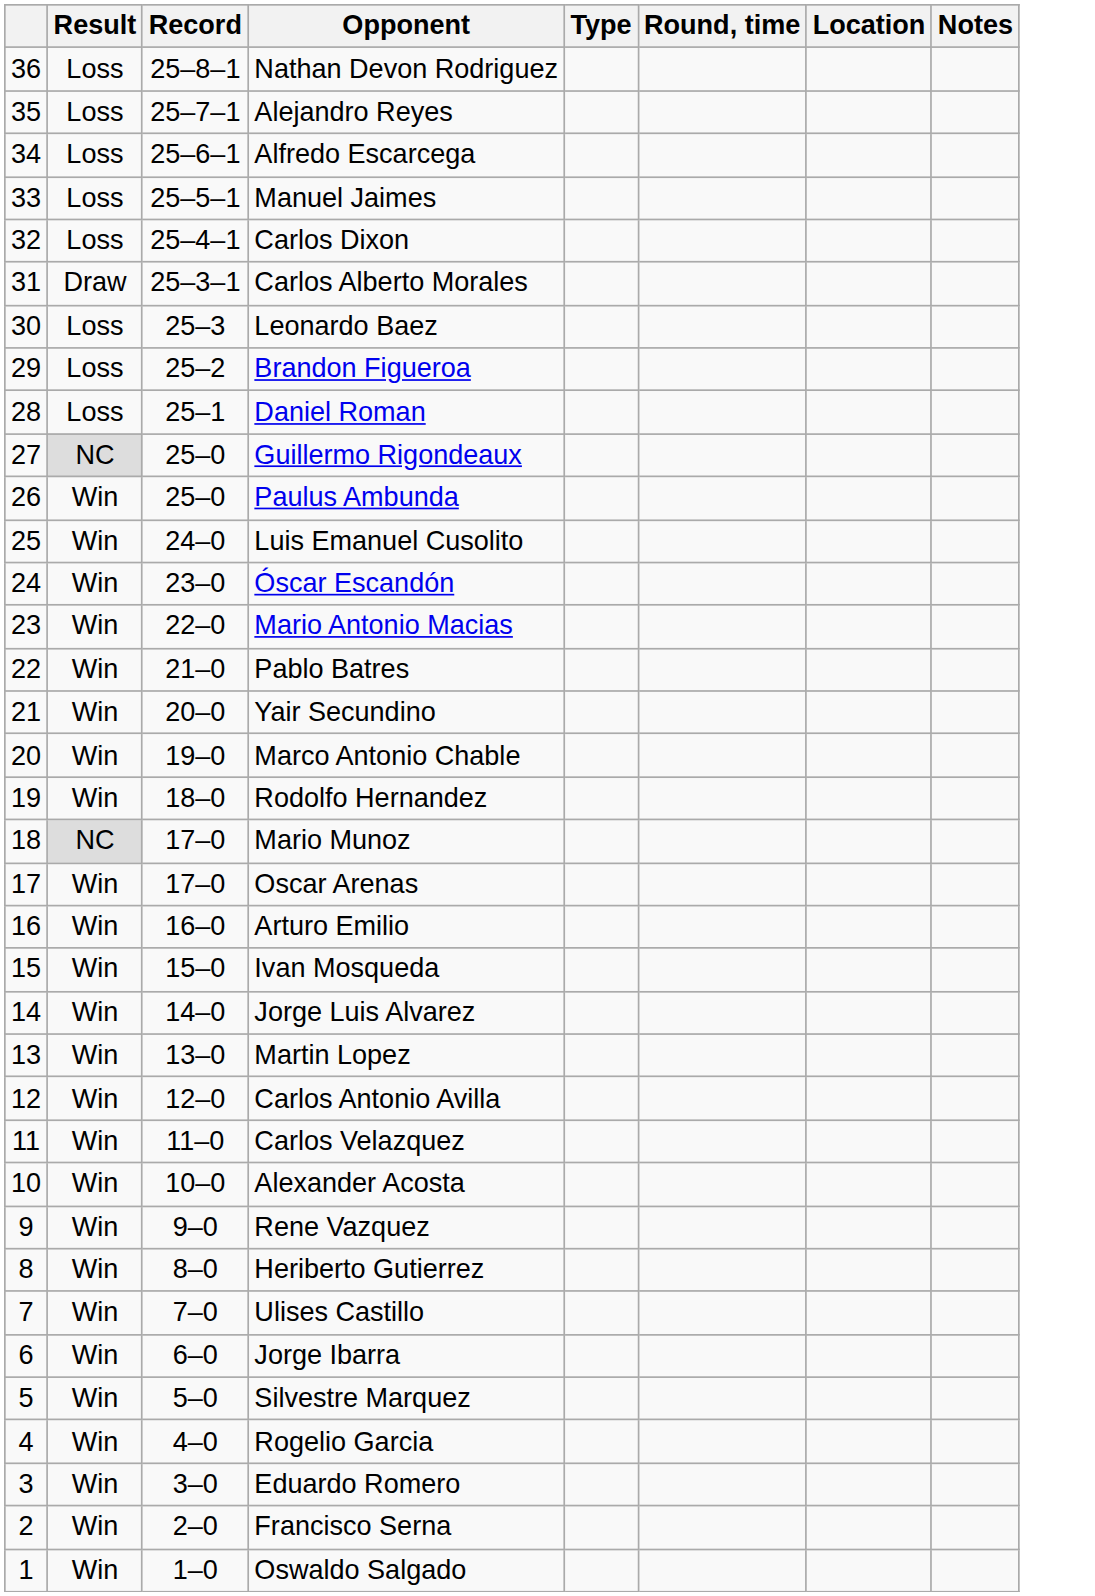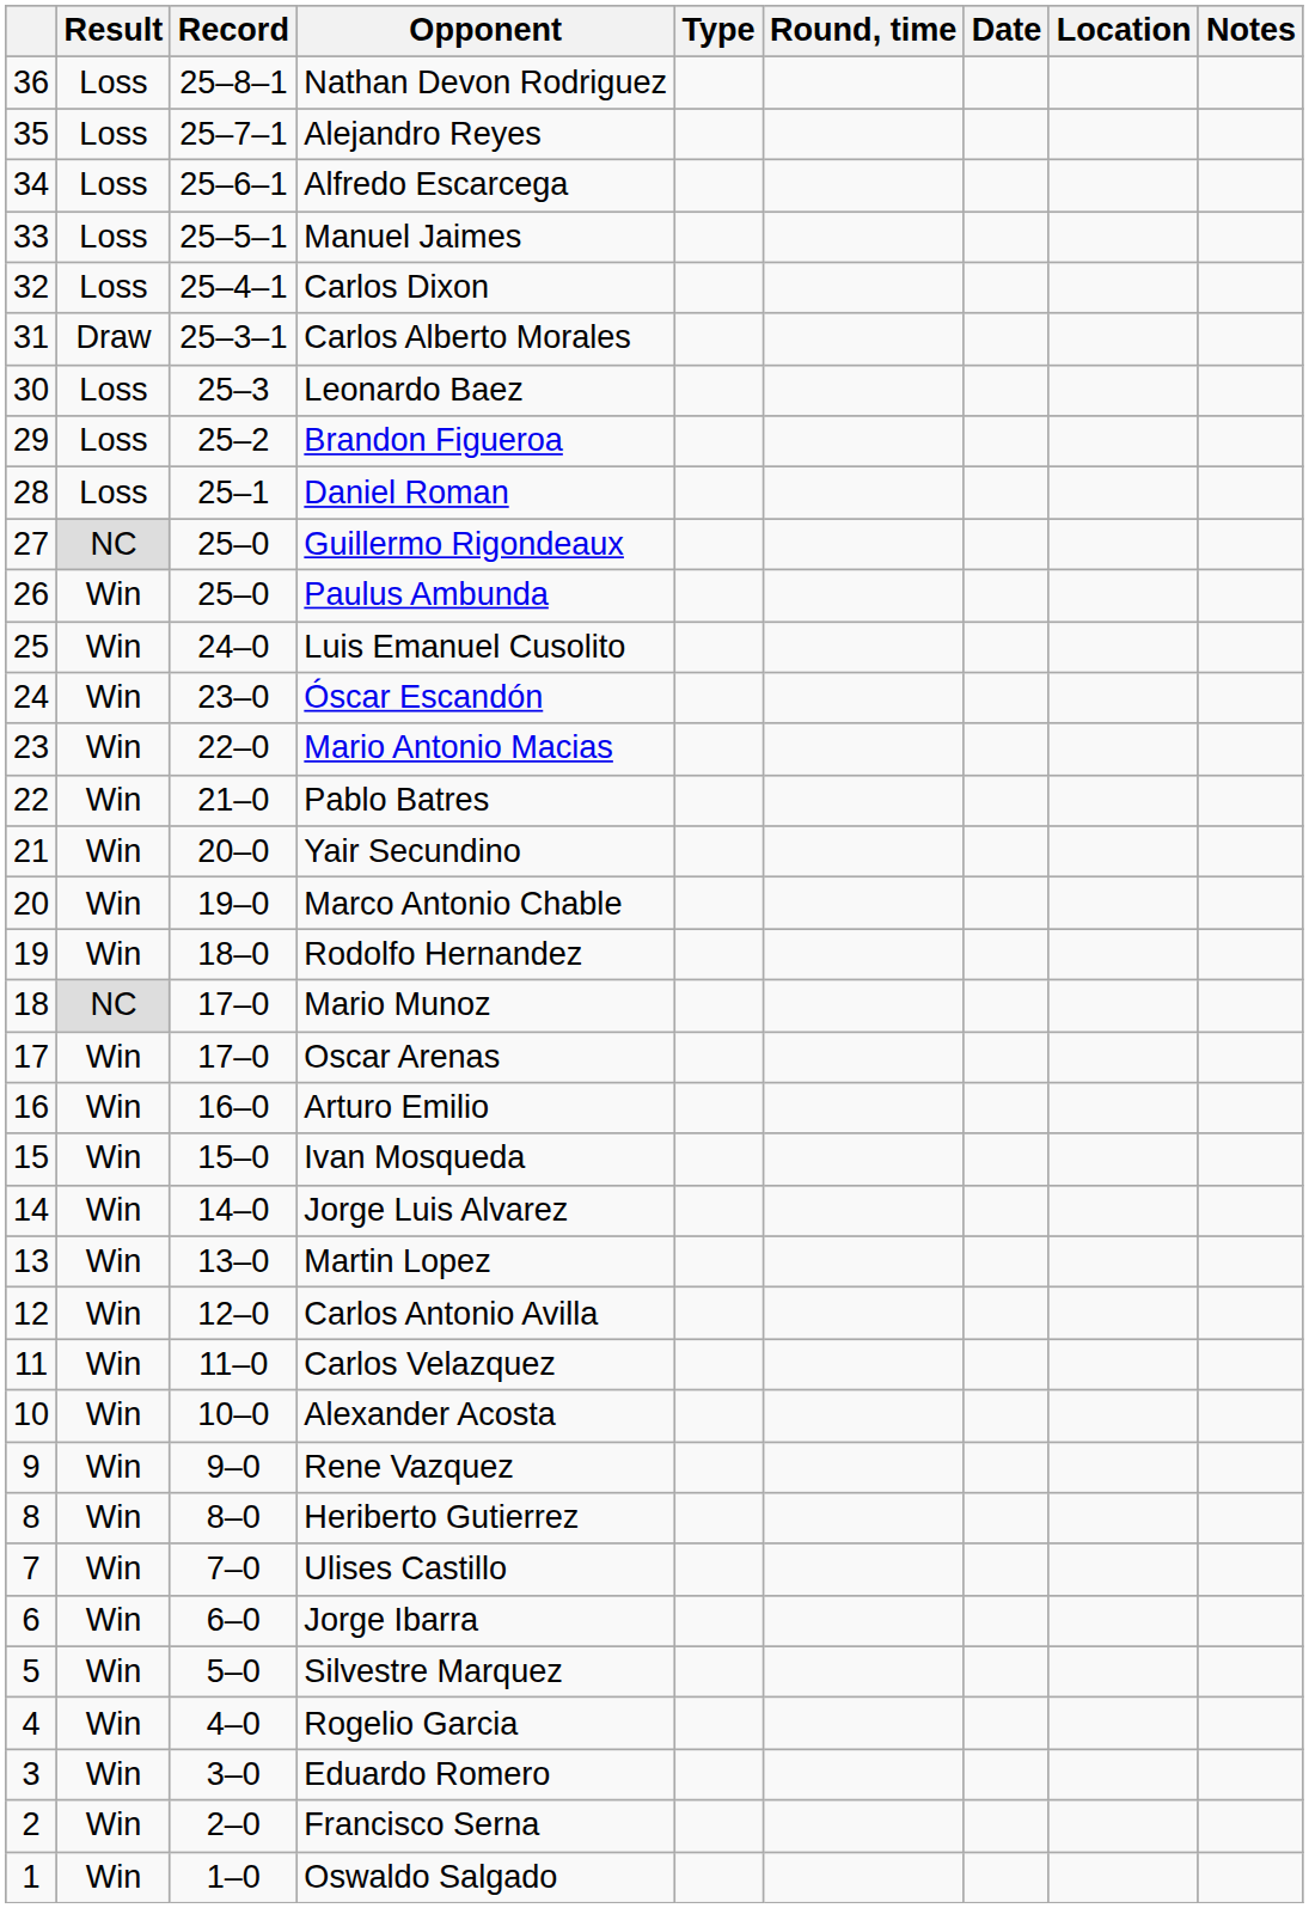+ column: Date
